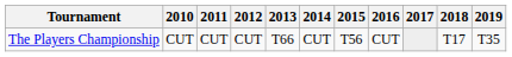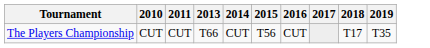- column: 2012 | CUT
